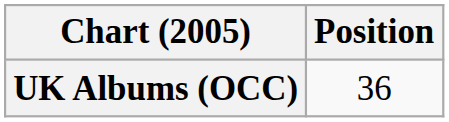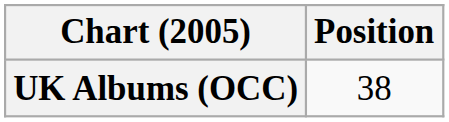UK Albums (OCC) | Position: 36 -> 38
